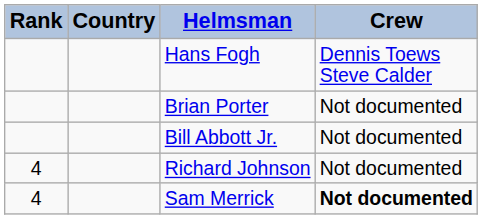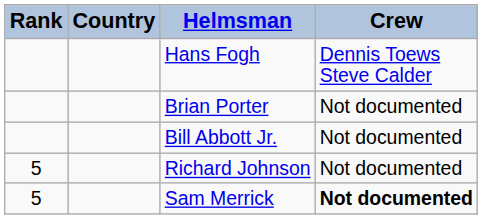Richard Johnson | Rank: 4 -> 5
Sam Merrick | Rank: 4 -> 5
